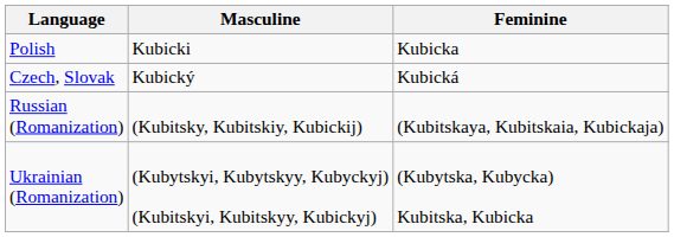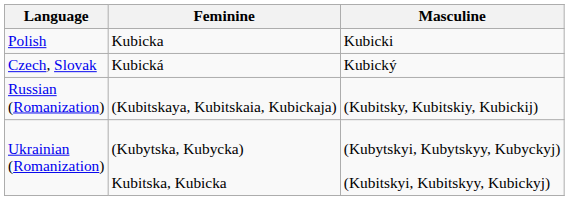columns swapped: Masculine <-> Feminine
